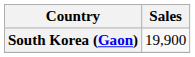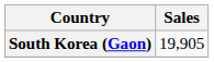South Korea (Gaon) | Sales: 19,900 -> 19,905
